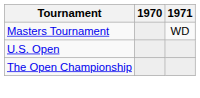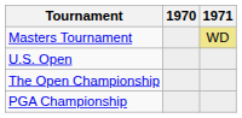Masters Tournament | 1971: no background -> khaki background
+ row: PGA Championship
